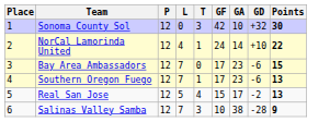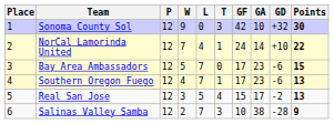+ column: W | 9 | 7 | 5 | 4 | 3 | 2
